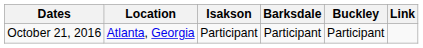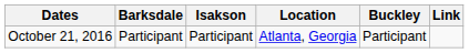columns swapped: Location <-> Barksdale
